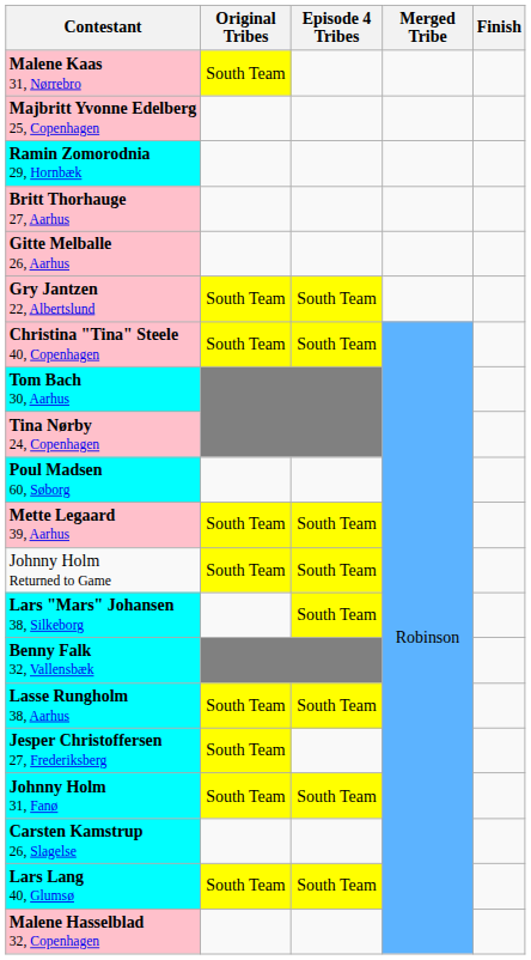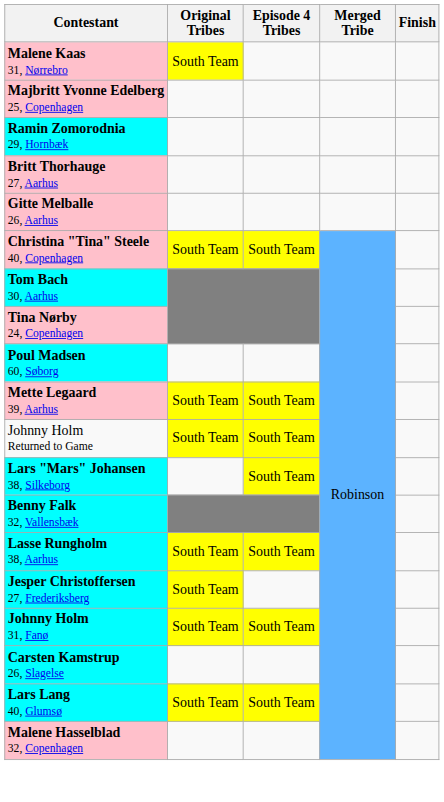- row: Gry Jantzen 22, Albertslund | South Team | South Team
